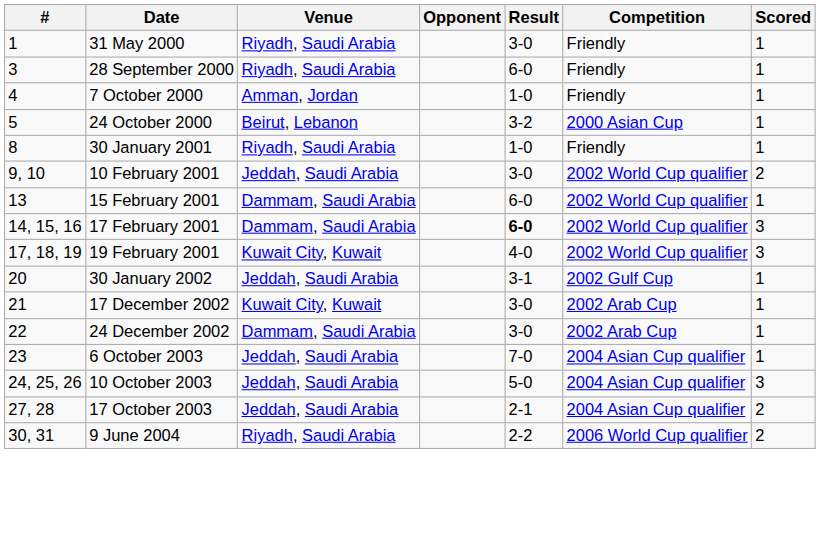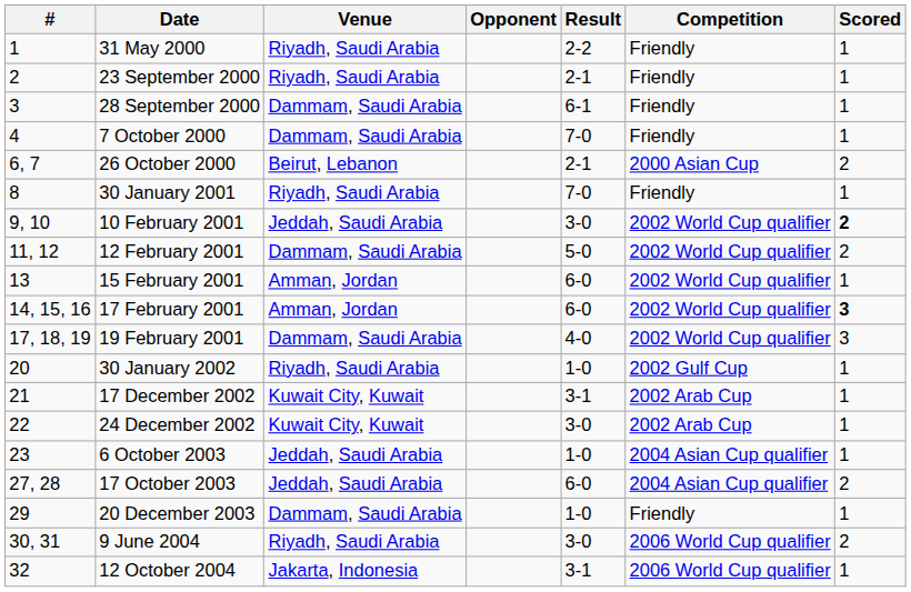31 May 2000 | Result: 3-0 -> 2-2
+ row: 2 | 23 September 2000 | Riyadh, Saudi Arabia | 2-1 | Friendly | 1
28 September 2000 | Venue: Riyadh, Saudi Arabia -> Dammam, Saudi Arabia
28 September 2000 | Result: 6-0 -> 6-1
7 October 2000 | Venue: Amman, Jordan -> Dammam, Saudi Arabia
7 October 2000 | Result: 1-0 -> 7-0
- row: 5 | 24 October 2000 | Beirut, Lebanon | 3-2 | 2000 Asian Cup | 1
+ row: 6, 7 | 26 October 2000 | Beirut, Lebanon | 2-1 | 2000 Asian Cup | 2
30 January 2001 | Result: 1-0 -> 7-0
10 February 2001 | Scored: normal -> bold
+ row: 11, 12 | 12 February 2001 | Dammam, Saudi Arabia | 5-0 | 2002 World Cup qualifier | 2
15 February 2001 | Venue: Dammam, Saudi Arabia -> Amman, Jordan
17 February 2001 | Venue: Dammam, Saudi Arabia -> Amman, Jordan
17 February 2001 | Result: bold -> normal
17 February 2001 | Scored: normal -> bold
19 February 2001 | Venue: Kuwait City, Kuwait -> Dammam, Saudi Arabia
30 January 2002 | Venue: Jeddah, Saudi Arabia -> Riyadh, Saudi Arabia
30 January 2002 | Result: 3-1 -> 1-0
17 December 2002 | Result: 3-0 -> 3-1
24 December 2002 | Venue: Dammam, Saudi Arabia -> Kuwait City, Kuwait
6 October 2003 | Result: 7-0 -> 1-0
- row: 24, 25, 26 | 10 October 2003 | Jeddah, Saudi Arabia | 5-0 | 2004 Asian Cup qualifier | 3
17 October 2003 | Result: 2-1 -> 6-0
+ row: 29 | 20 December 2003 | Dammam, Saudi Arabia | 1-0 | Friendly | 1
9 June 2004 | Result: 2-2 -> 3-0
+ row: 32 | 12 October 2004 | Jakarta, Indonesia | 3-1 | 2006 World Cup qualifier | 1
